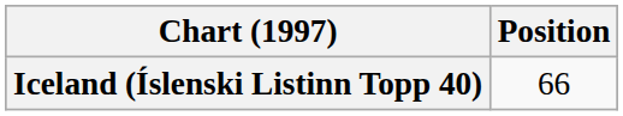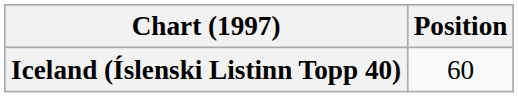Iceland (Íslenski Listinn Topp 40) | Position: 66 -> 60
